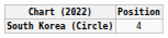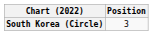South Korea (Circle) | Position: 4 -> 3
